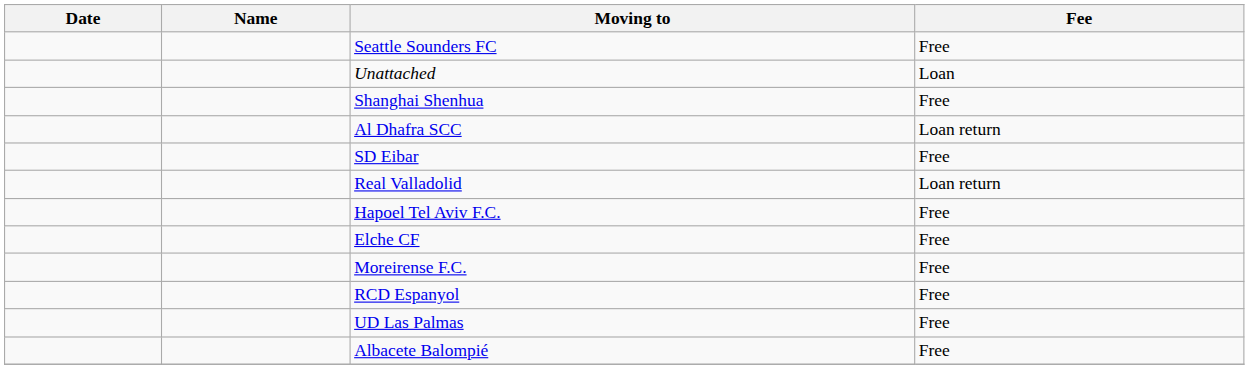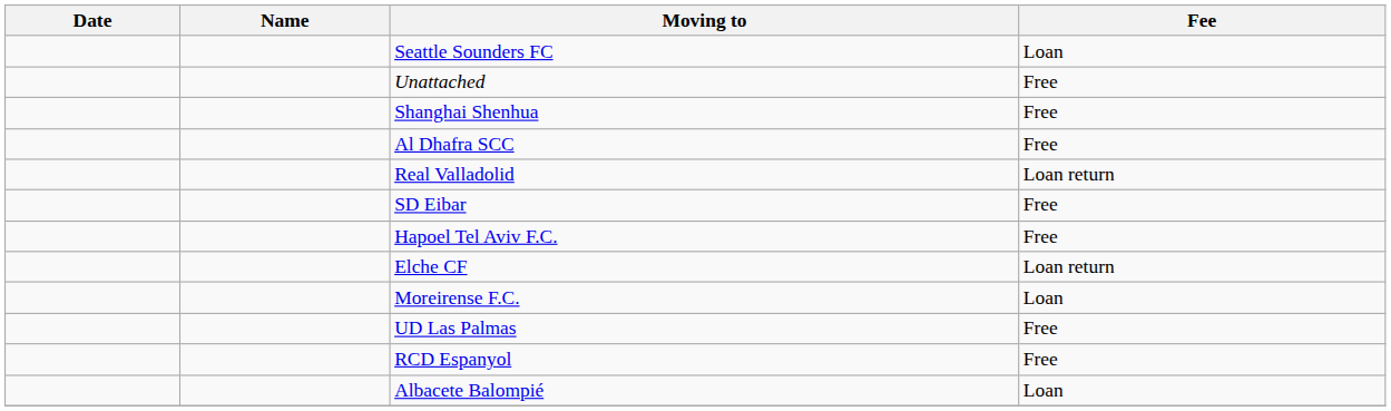Seattle Sounders FC | Fee: Free -> Loan
Unattached | Fee: Loan -> Free
Al Dhafra SCC | Fee: Loan return -> Free
rows swapped: Real Valladolid <-> SD Eibar
Elche CF | Fee: Free -> Loan return
Moreirense F.C. | Fee: Free -> Loan
rows swapped: UD Las Palmas <-> RCD Espanyol
Albacete Balompié | Fee: Free -> Loan
